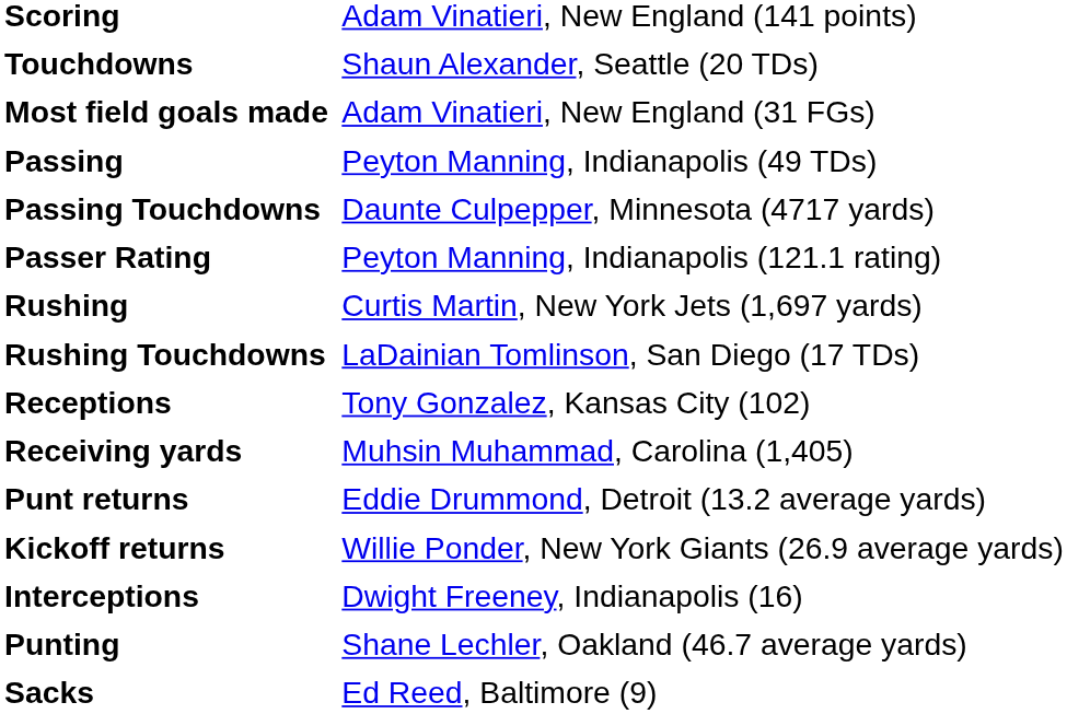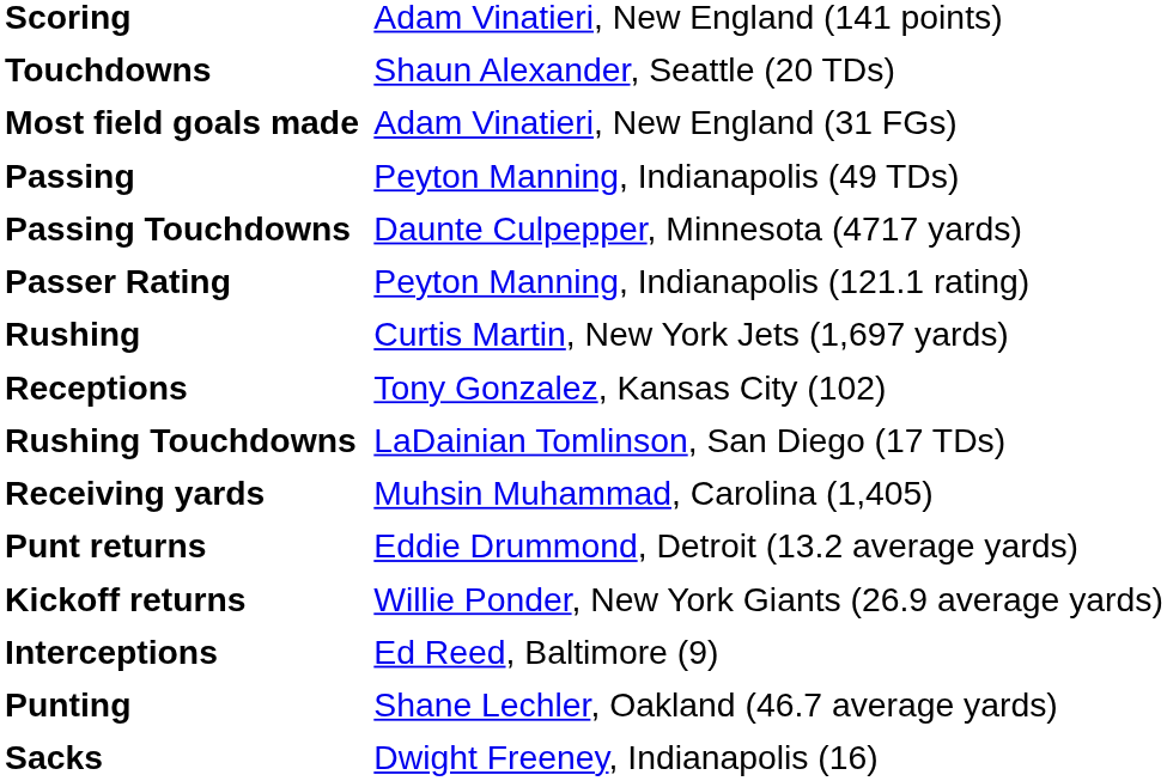rows swapped: Rushing Touchdowns <-> Receptions
Interceptions | column 2: Dwight Freeney, Indianapolis (16) -> Ed Reed, Baltimore (9)
Sacks | column 2: Ed Reed, Baltimore (9) -> Dwight Freeney, Indianapolis (16)
